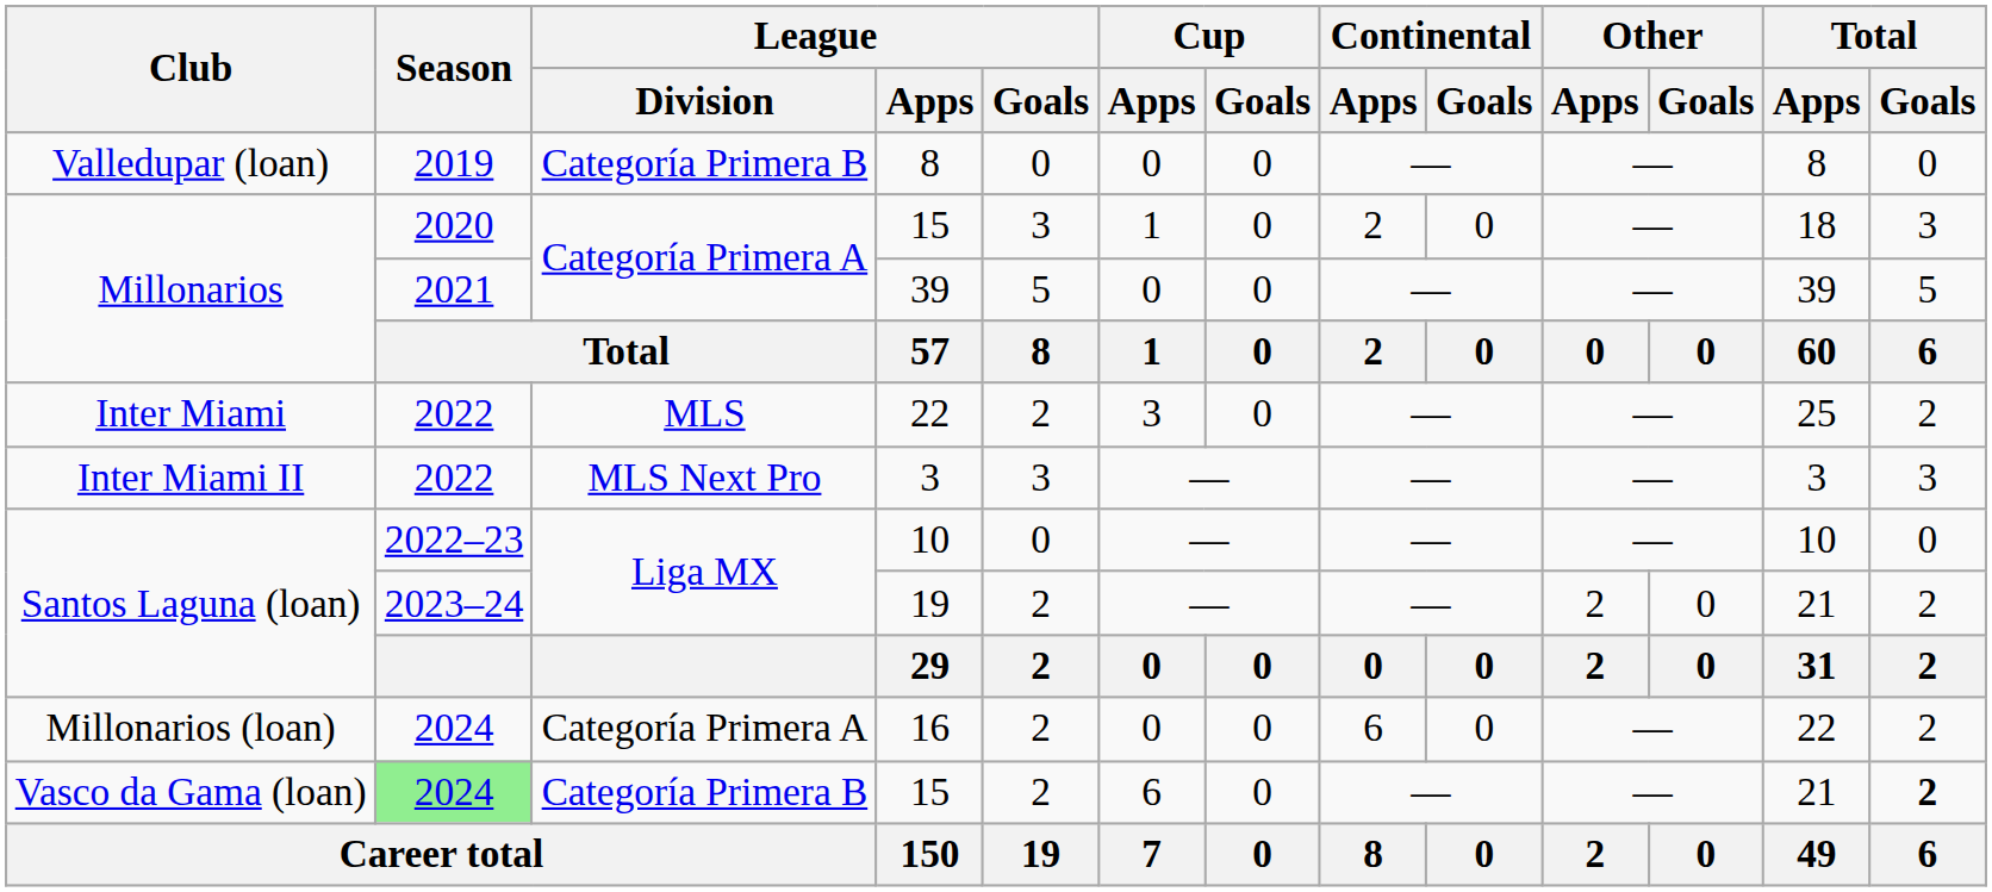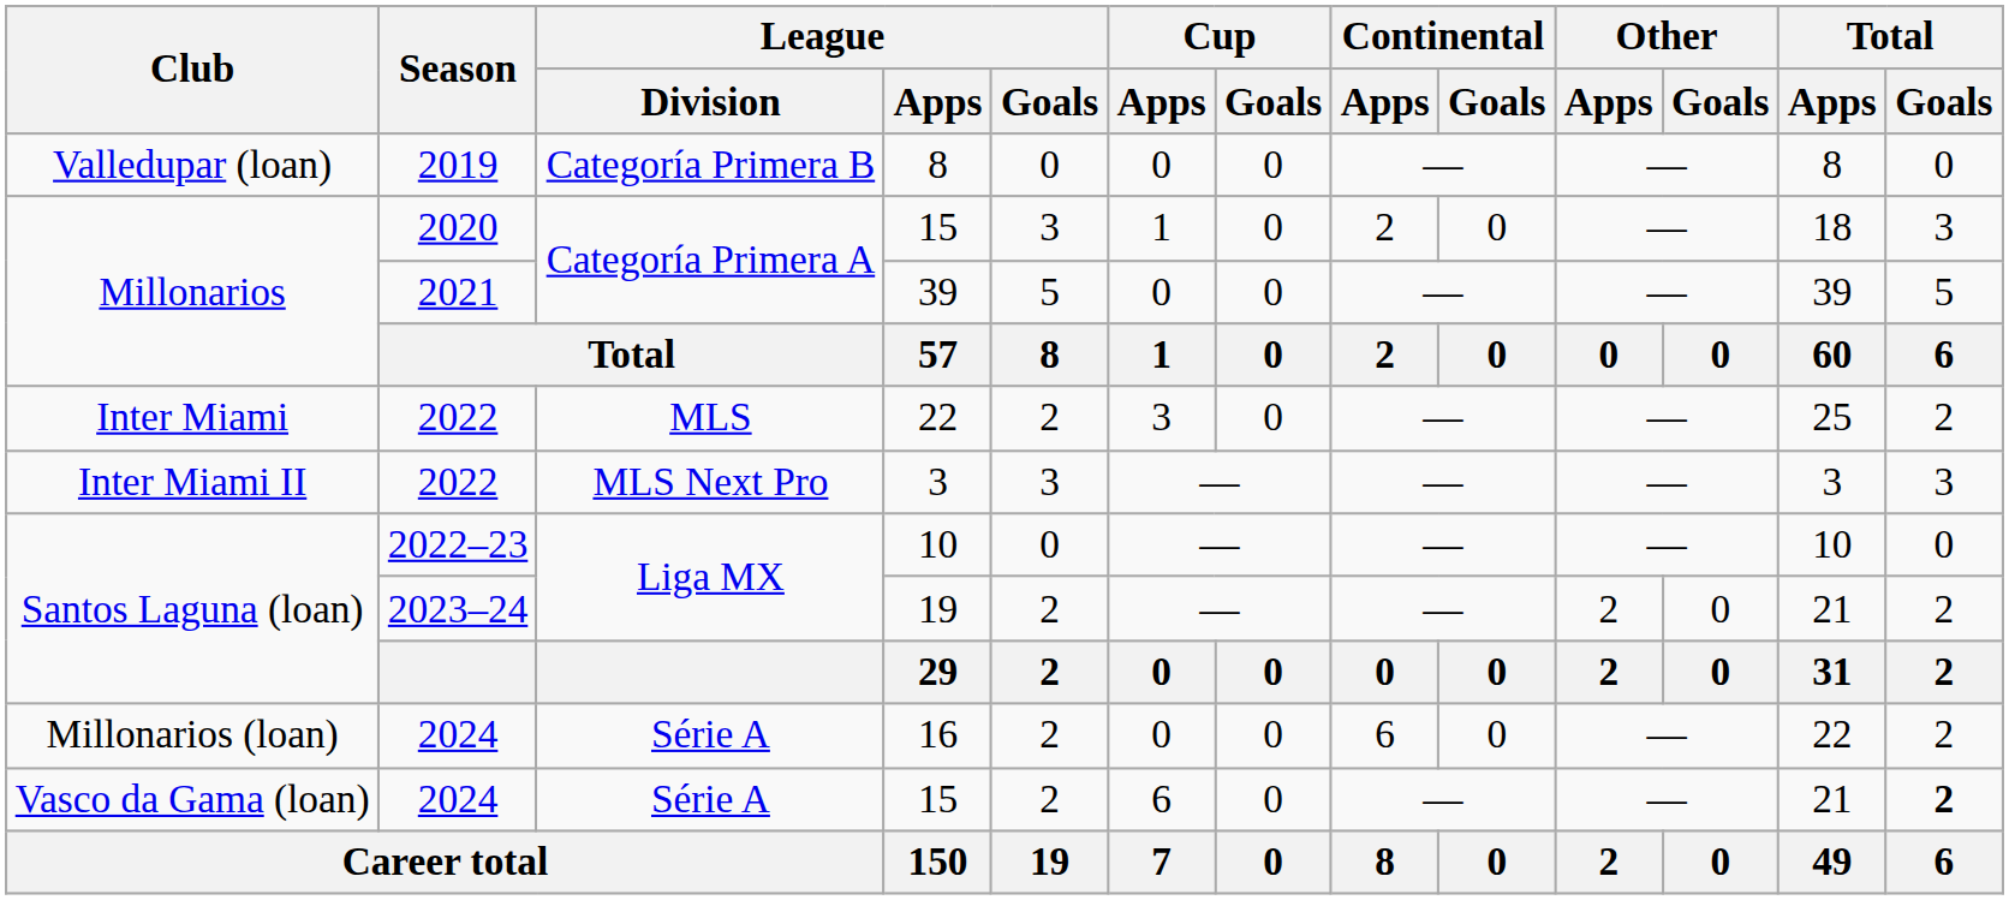16 | League / Division: Categoría Primera A -> Série A
Vasco da Gama (loan) / 15 | Season: lightgreen background -> no background
Vasco da Gama (loan) / 15 | League / Division: Categoría Primera B -> Série A
